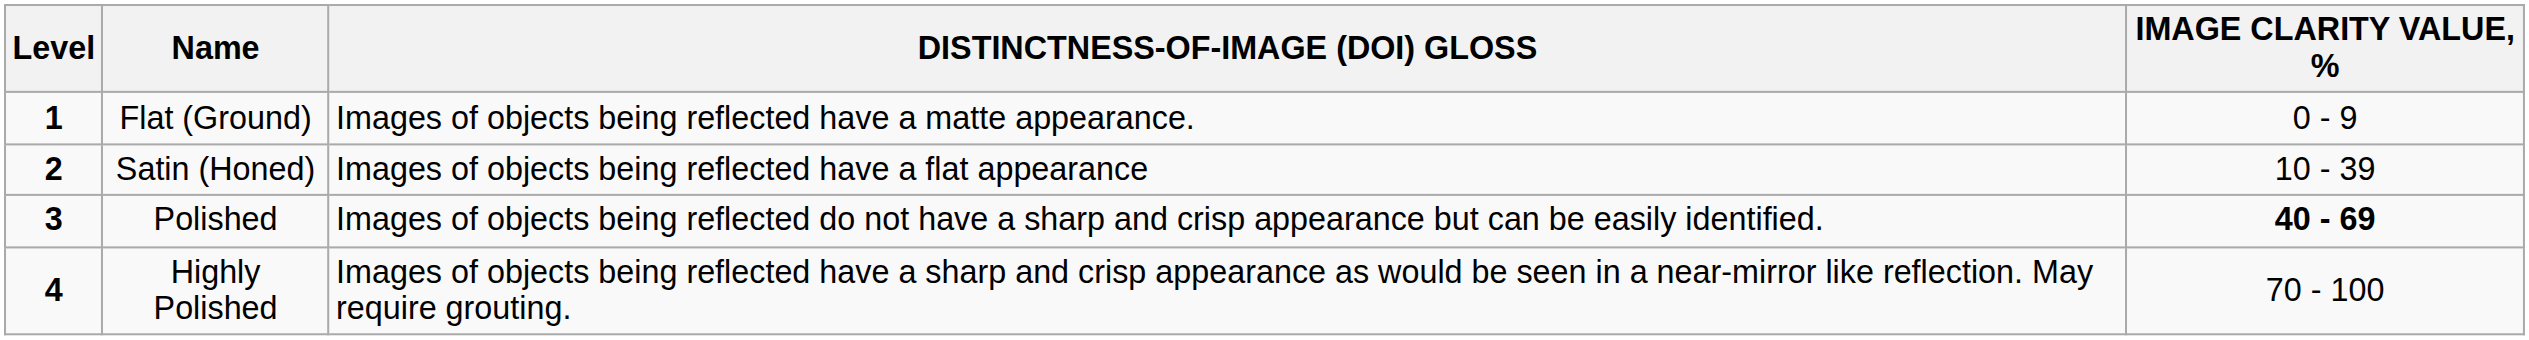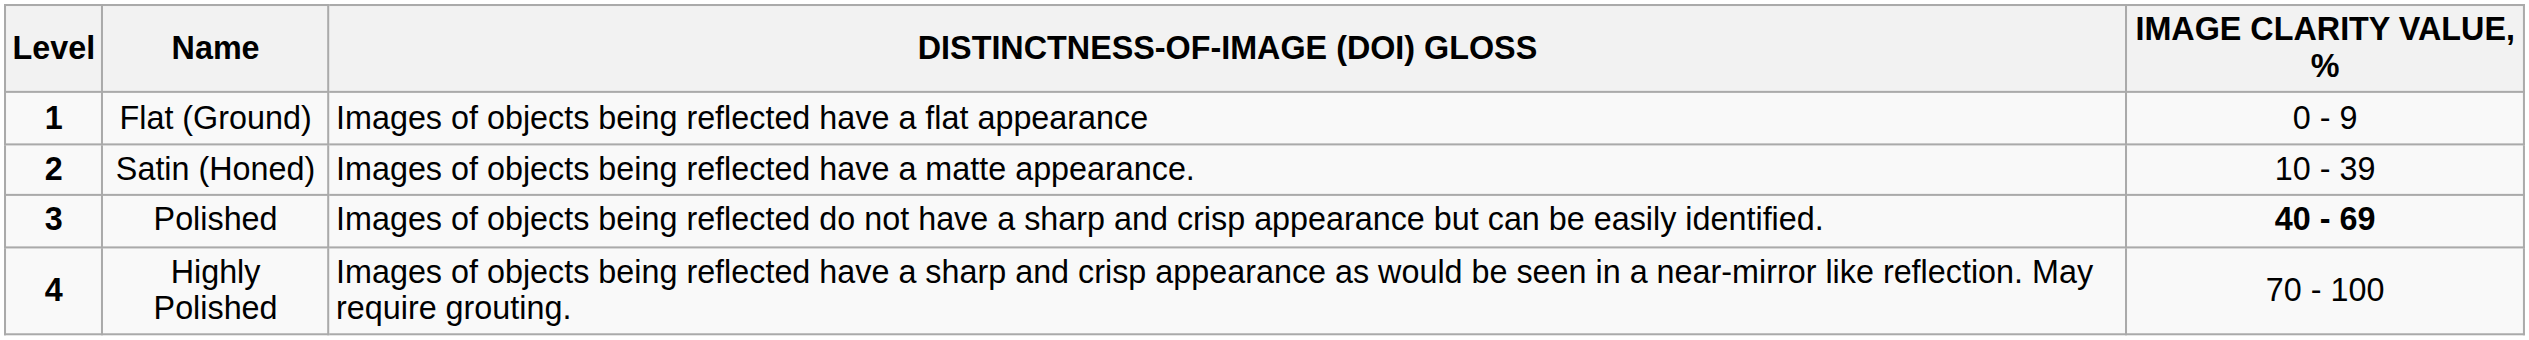Flat (Ground) | DISTINCTNESS-OF-IMAGE (DOI) GLOSS: Images of objects being reflected have a matte appearance. -> Images of objects being reflected have a flat appearance
Satin (Honed) | DISTINCTNESS-OF-IMAGE (DOI) GLOSS: Images of objects being reflected have a flat appearance -> Images of objects being reflected have a matte appearance.
